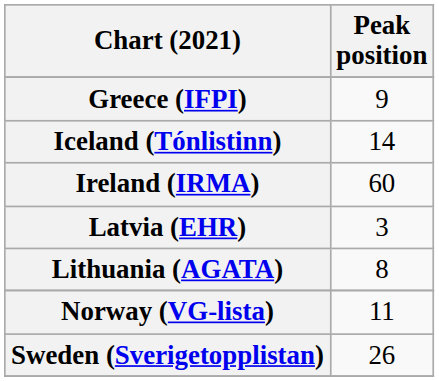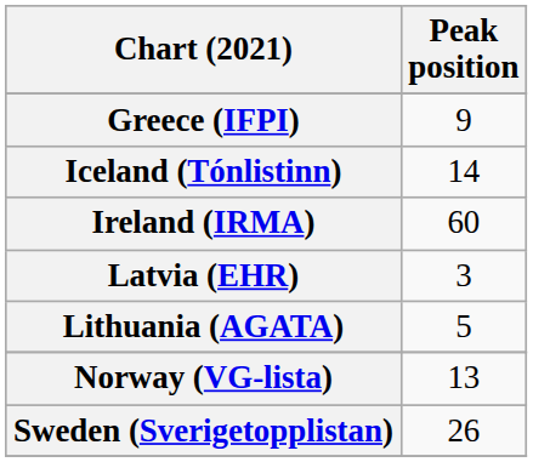Lithuania (AGATA) | Peak position: 8 -> 5
Norway (VG-lista) | Peak position: 11 -> 13
